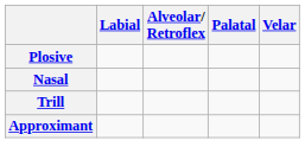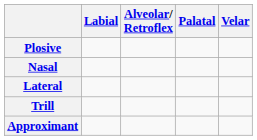+ row: Lateral
